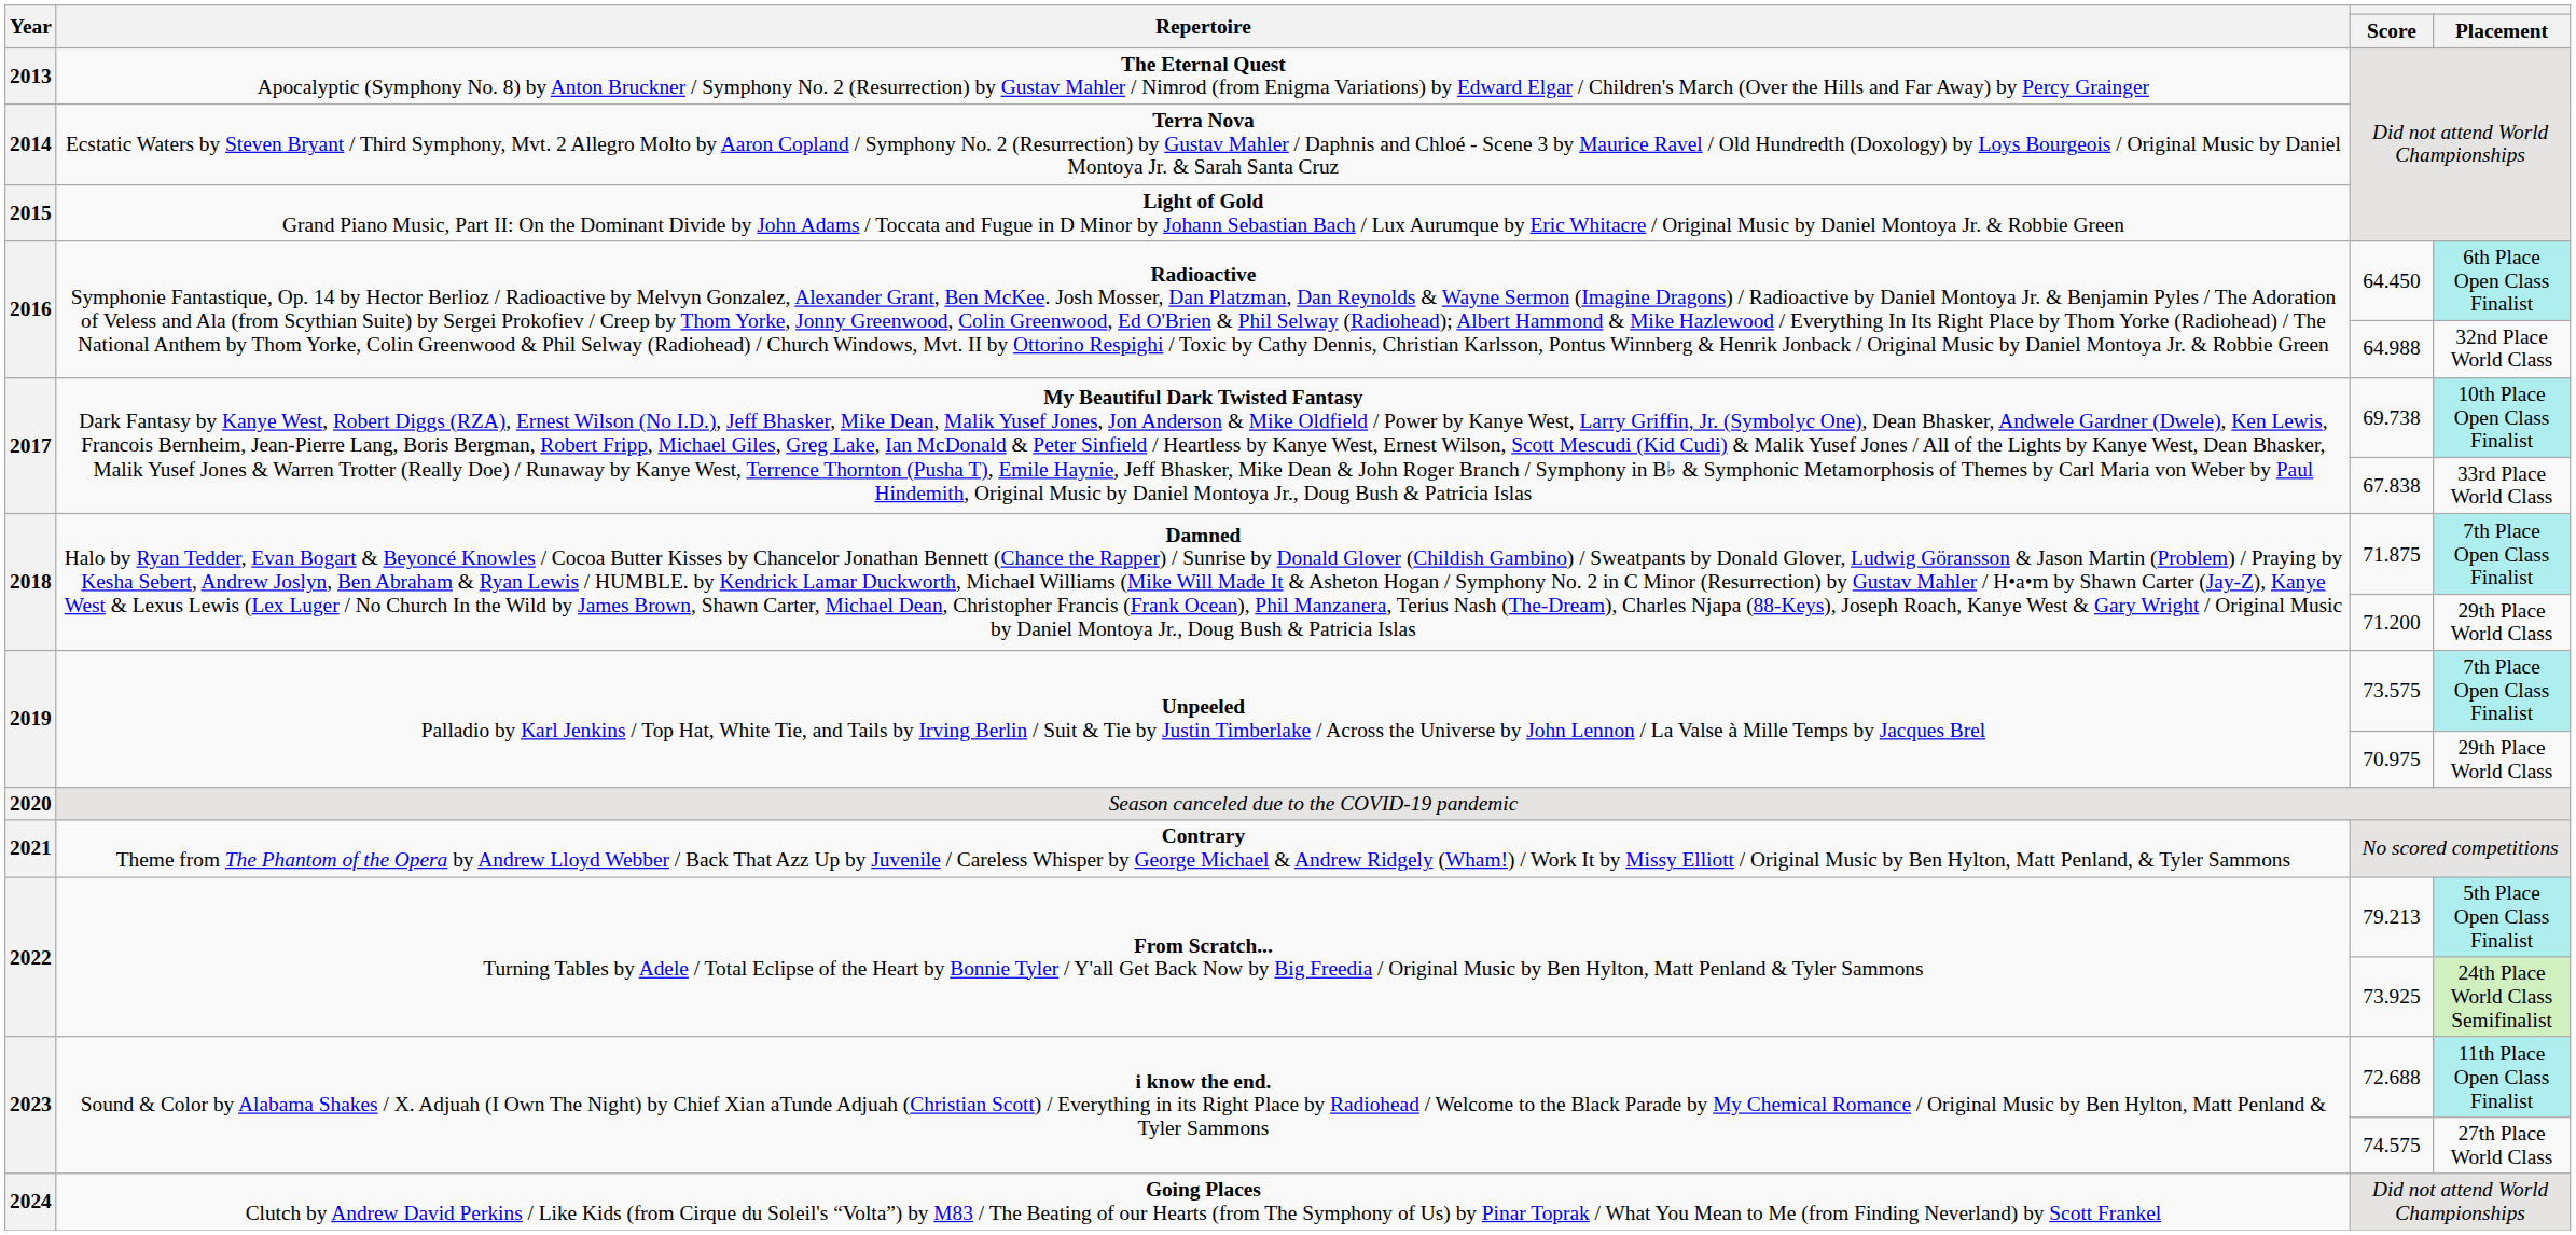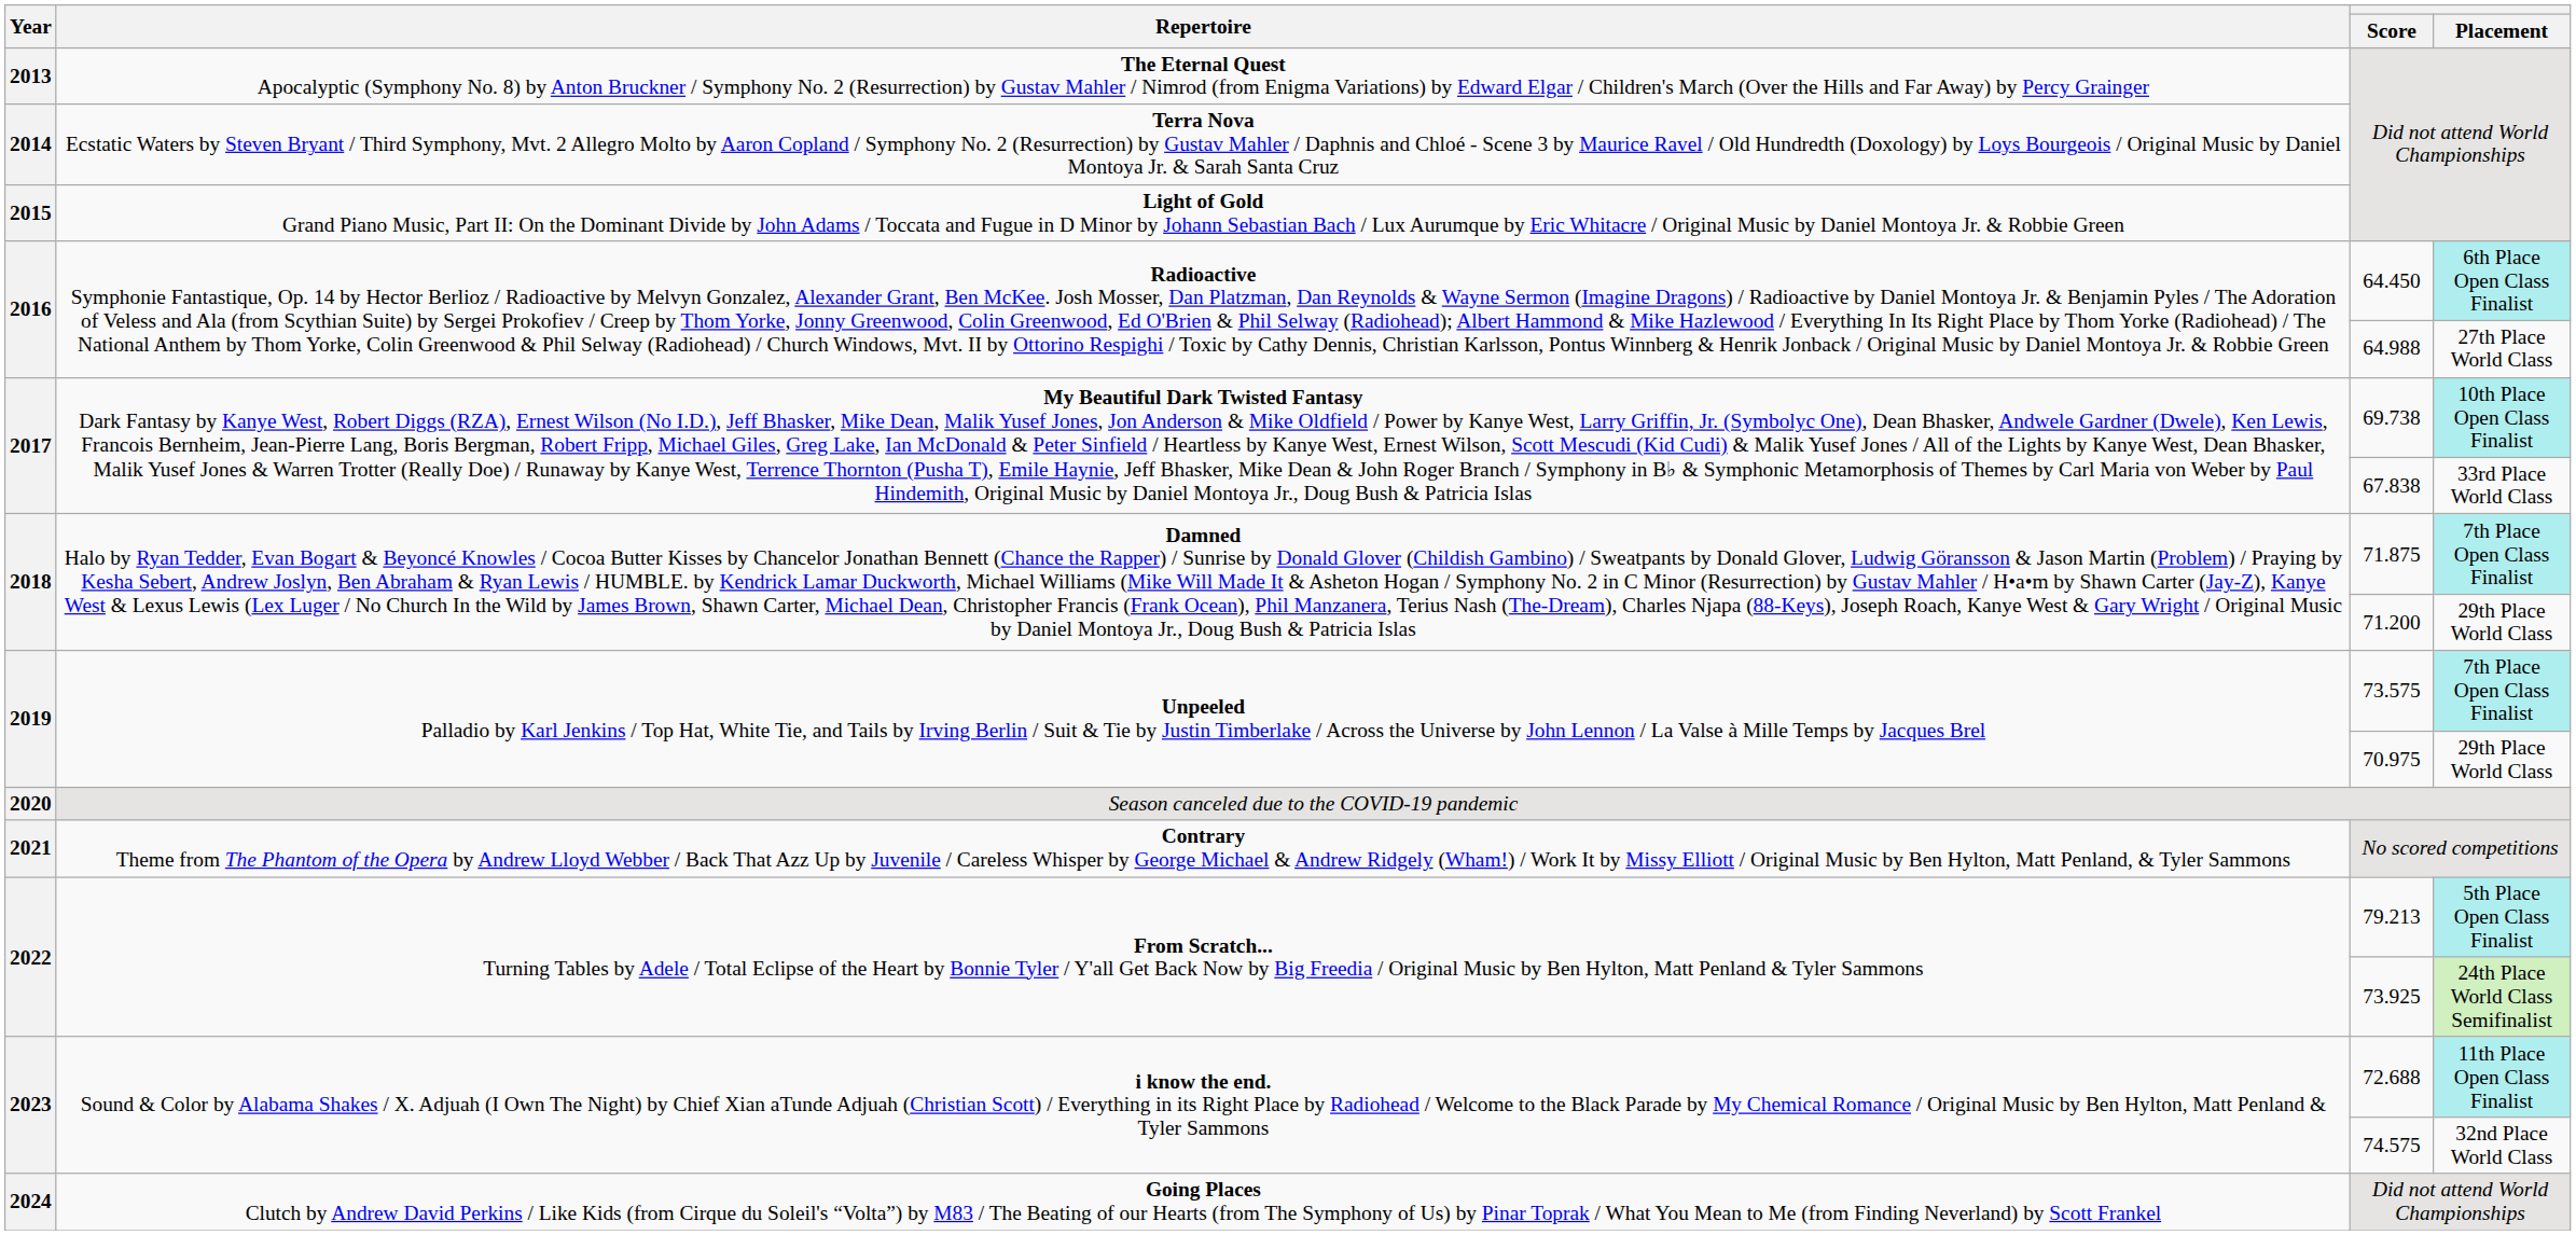64.988 | Placement: 32nd Place World Class -> 27th Place World Class
74.575 | Placement: 27th Place World Class -> 32nd Place World Class
